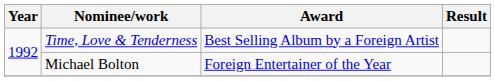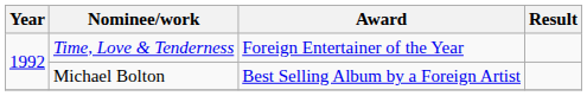Time, Love & Tenderness | Award: Best Selling Album by a Foreign Artist -> Foreign Entertainer of the Year
Michael Bolton | Award: Foreign Entertainer of the Year -> Best Selling Album by a Foreign Artist
